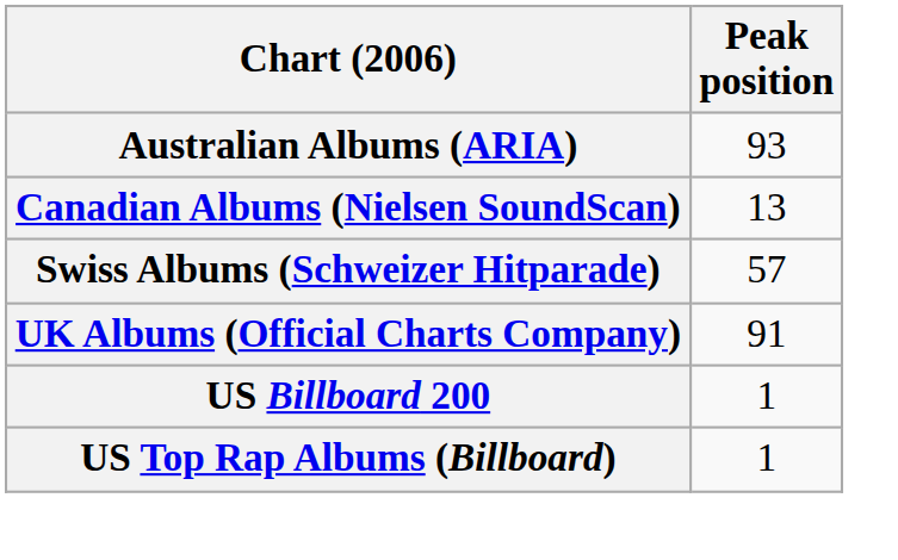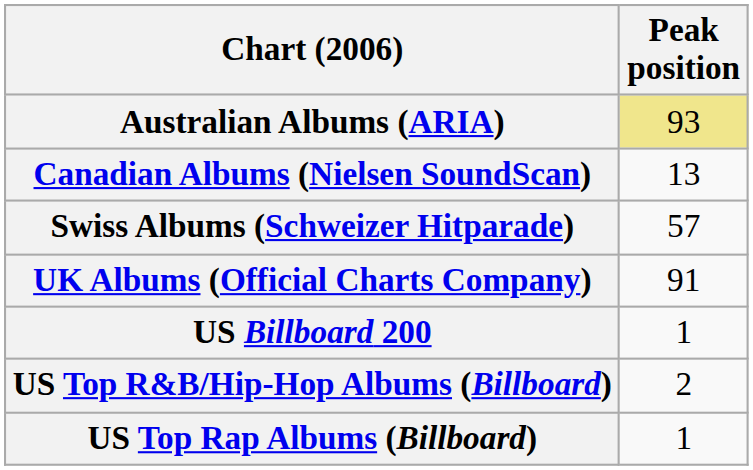Australian Albums (ARIA) | Peak position: no background -> khaki background
+ row: US Top R&B/Hip-Hop Albums (Billboard) | 2
